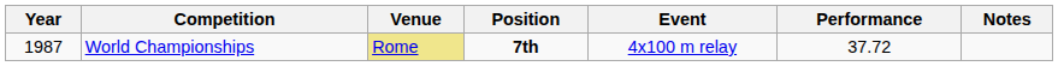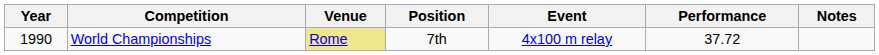World Championships | Year: 1987 -> 1990
World Championships | Position: bold -> normal
